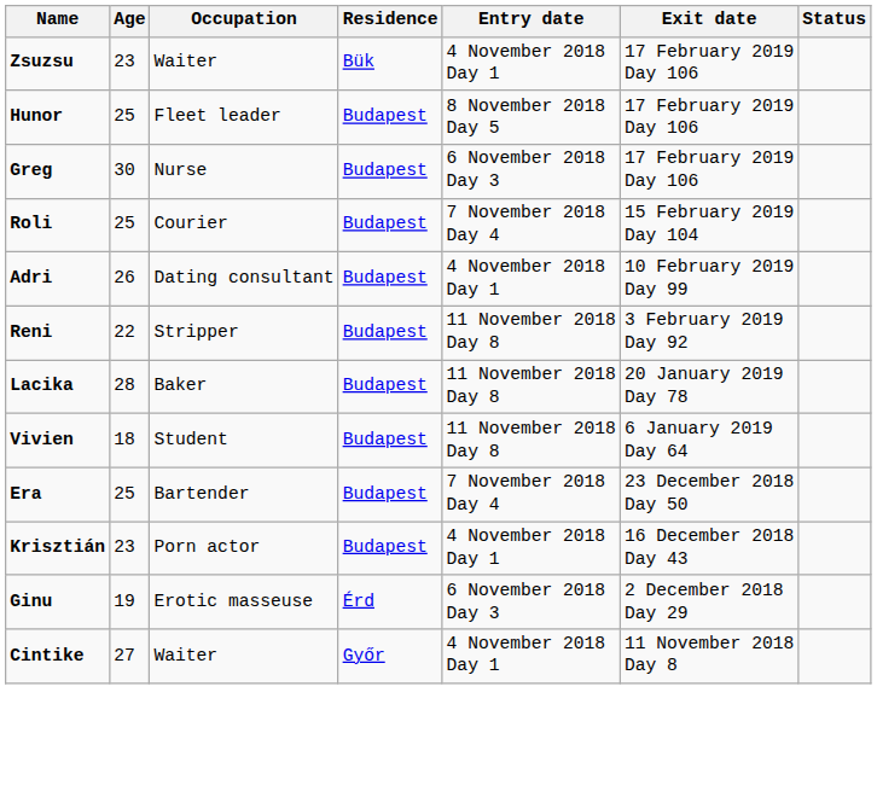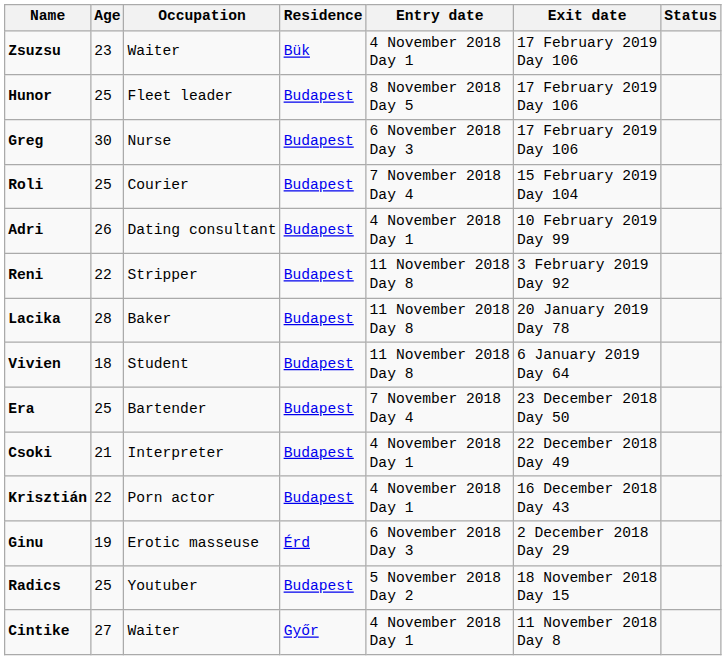+ row: Csoki | 21 | Interpreter | Budapest | 4 November 2018 Day 1 | 22 December 2018 Day 49
Krisztián | Age: 23 -> 22
+ row: Radics | 25 | Youtuber | Budapest | 5 November 2018 Day 2 | 18 November 2018 Day 15
